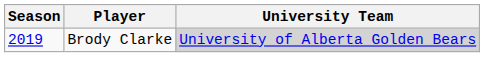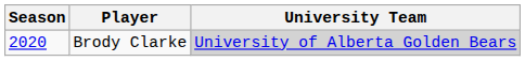Brody Clarke | Season: 2019 -> 2020
